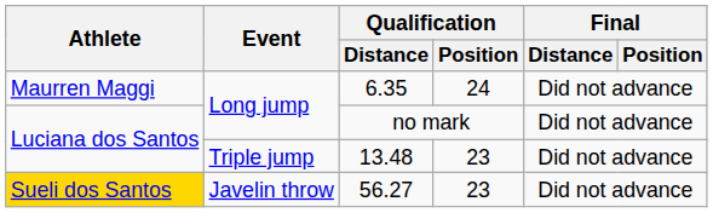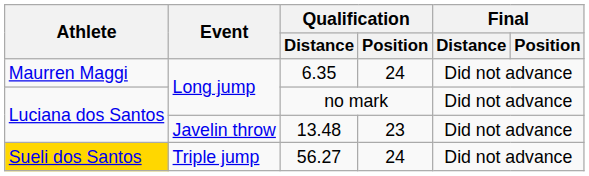13.48 | Event: Triple jump -> Javelin throw
56.27 | Event: Javelin throw -> Triple jump
56.27 | Qualification / Position: 23 -> 24
